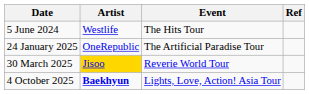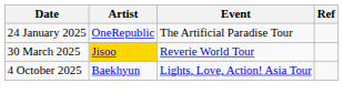- row: 5 June 2024 | Westlife | The Hits Tour
4 October 2025 | Artist: bold -> normal
